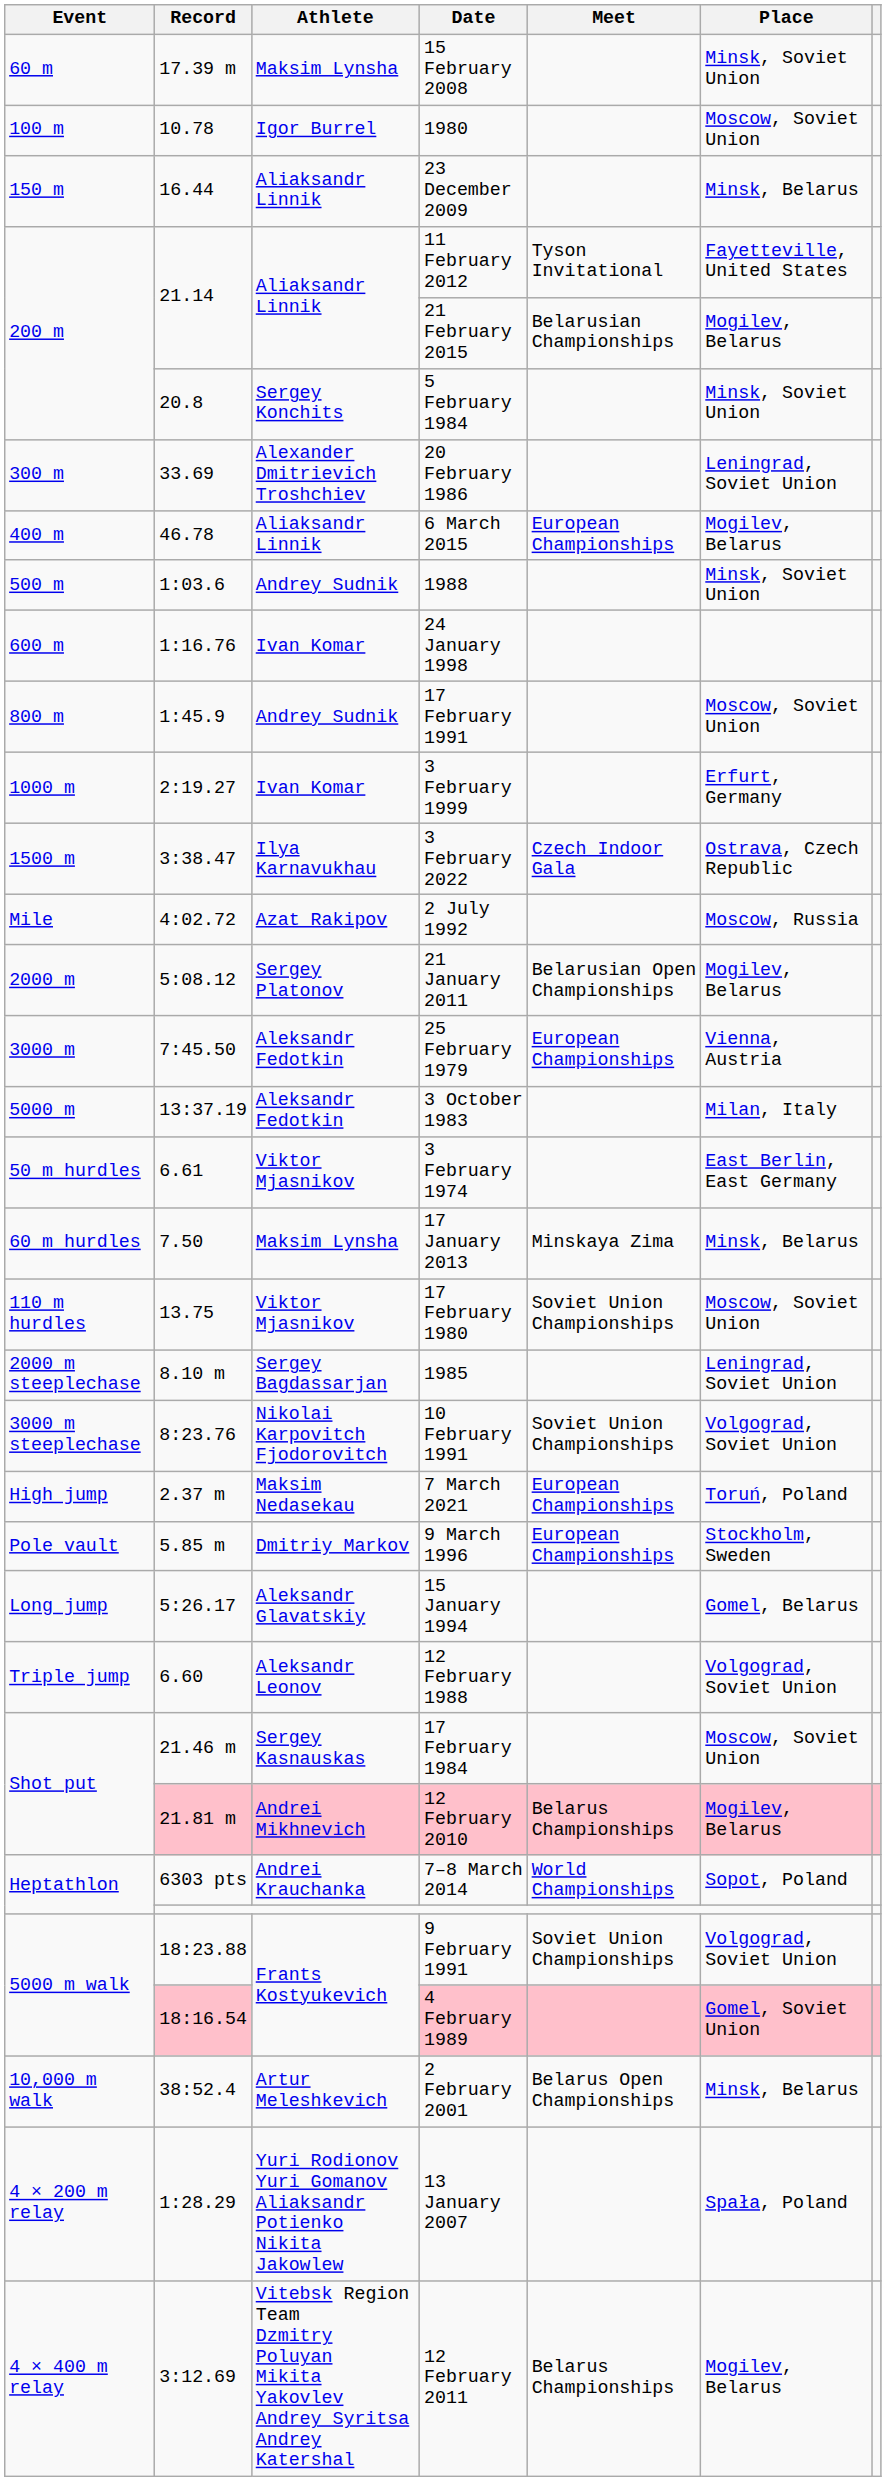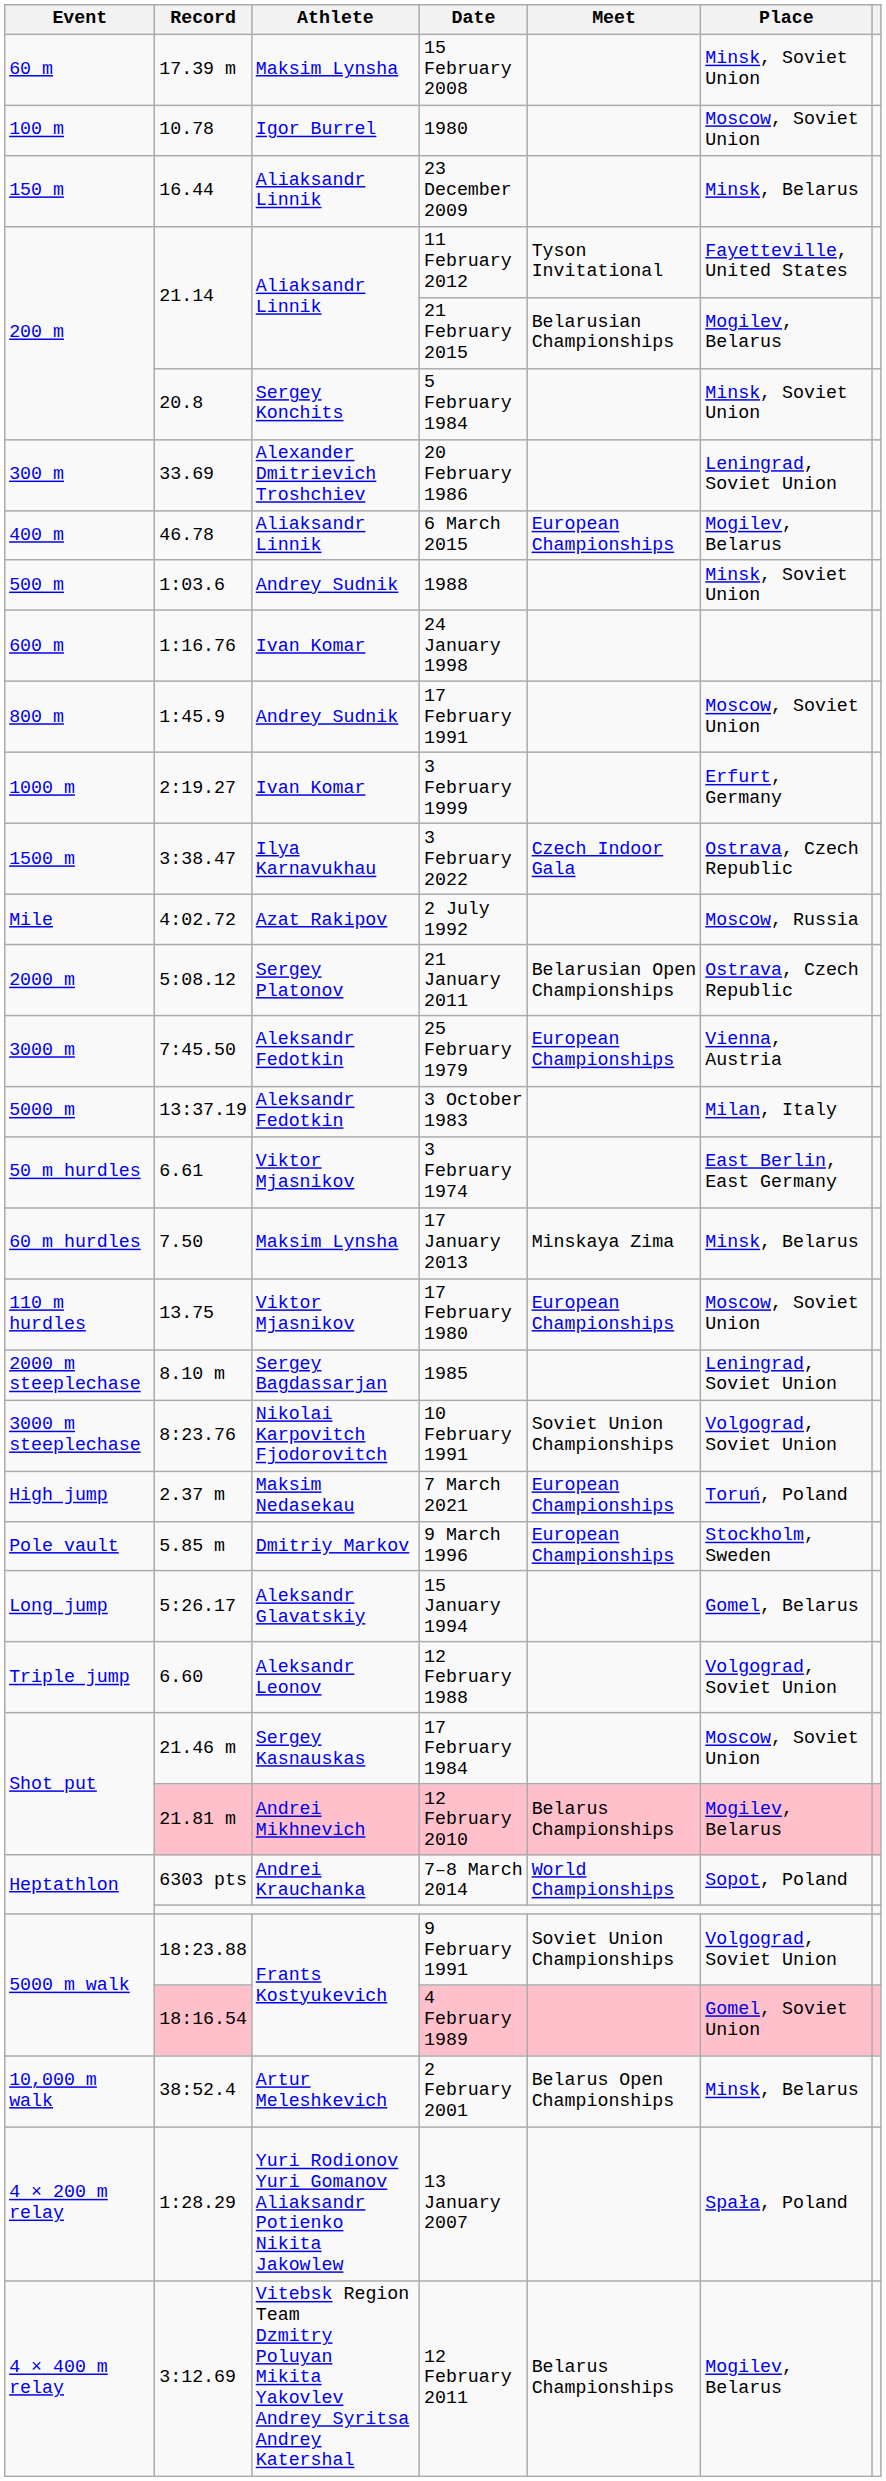21 January 2011 | Place: Mogilev, Belarus -> Ostrava, Czech Republic
17 February 1980 | Meet: Soviet Union Championships -> European Championships
